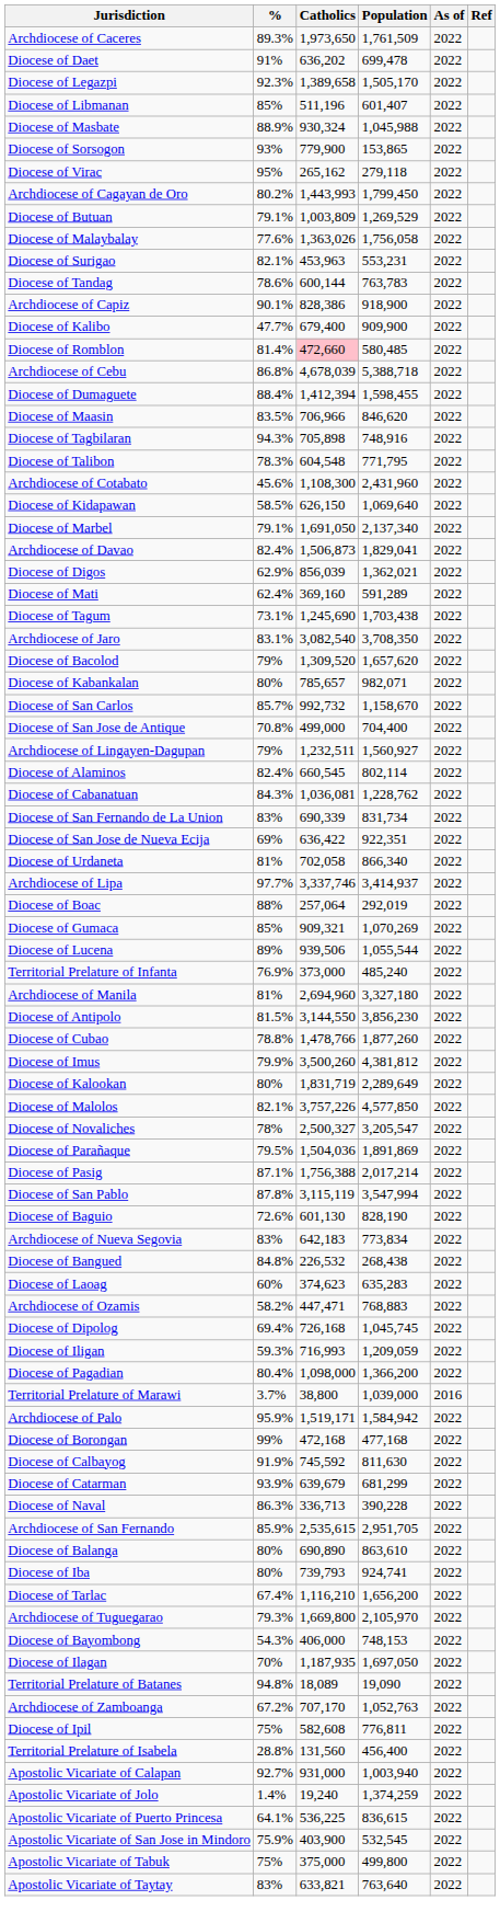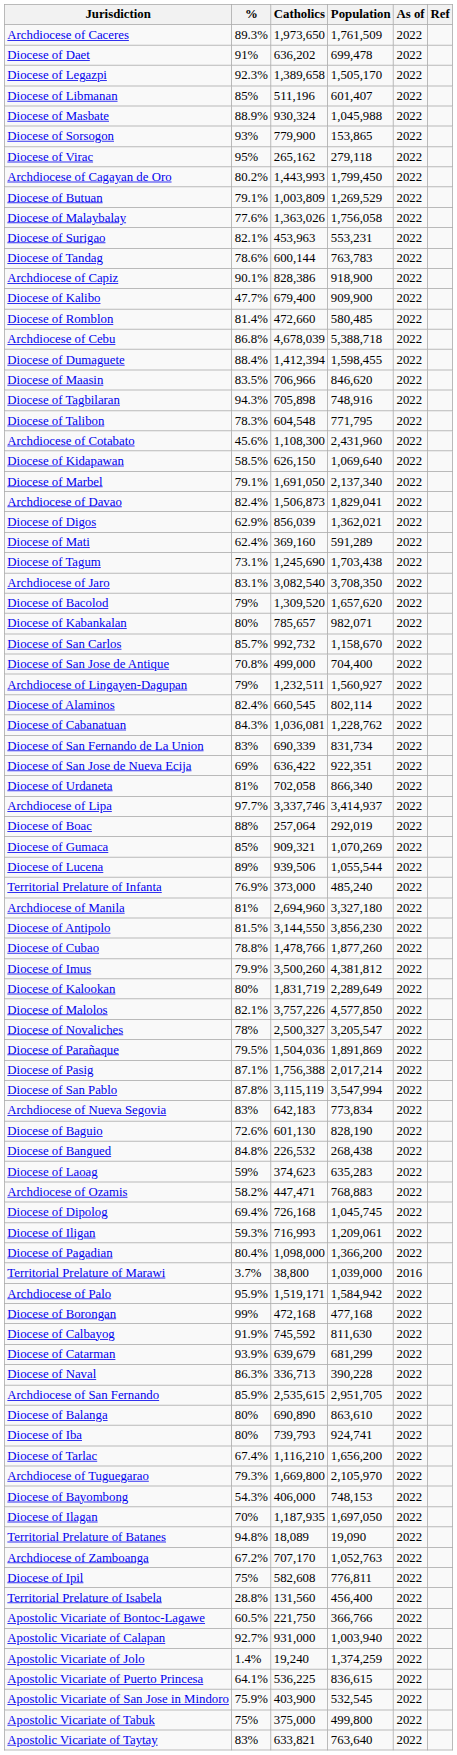Diocese of Romblon | Catholics: pink background -> no background
rows swapped: Archdiocese of Nueva Segovia <-> Diocese of Baguio
Diocese of Laoag | %: 60% -> 59%
Diocese of Iligan | Population: 1,209,059 -> 1,209,061
+ row: Apostolic Vicariate of Bontoc-Lagawe | 60.5% | 221,750 | 366,766 | 2022
